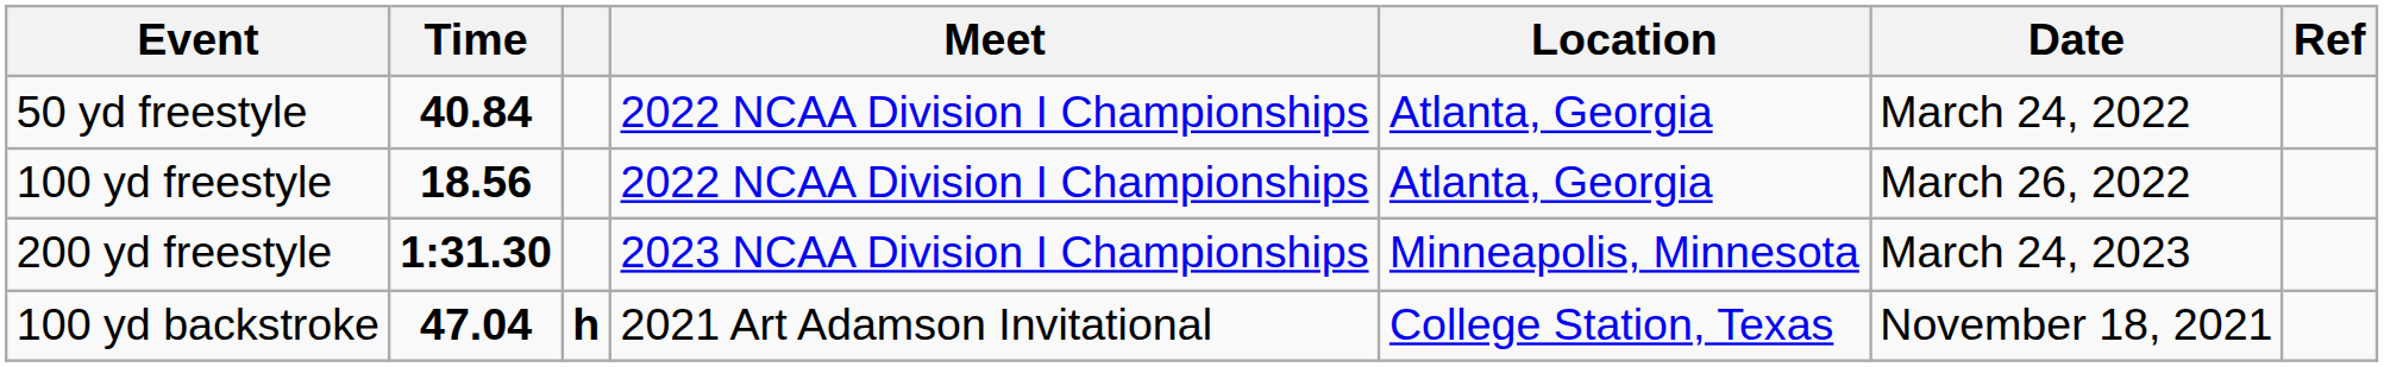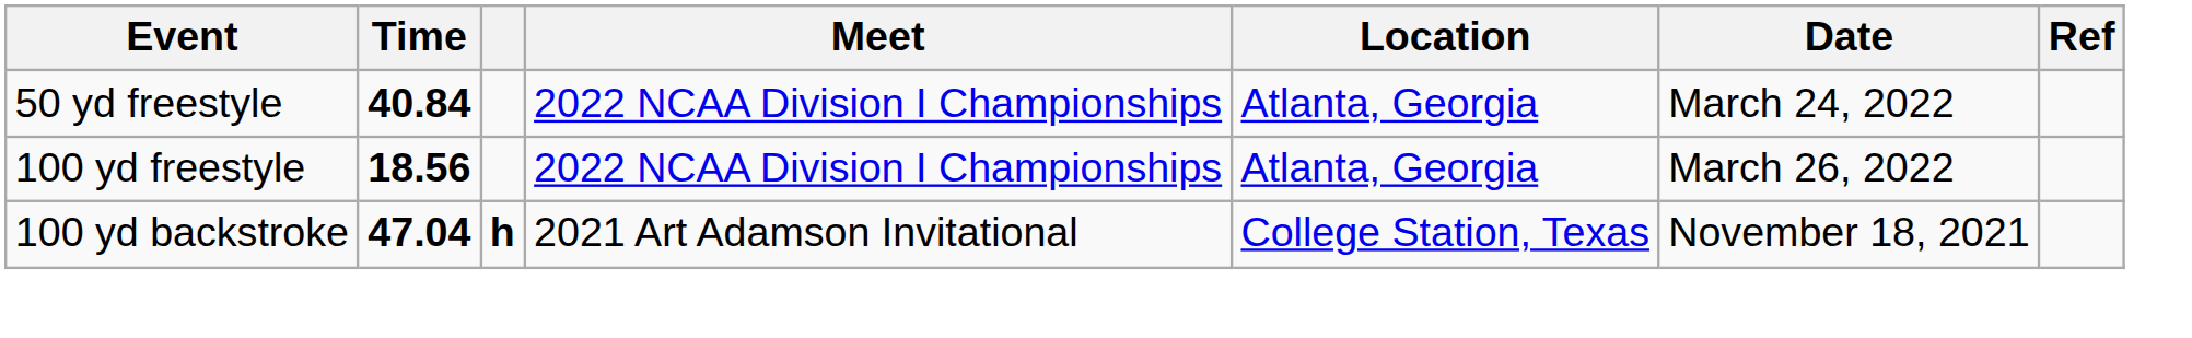- row: 200 yd freestyle | 1:31.30 | 2023 NCAA Division I Championships | Minneapolis, Minnesota | March 24, 2023
